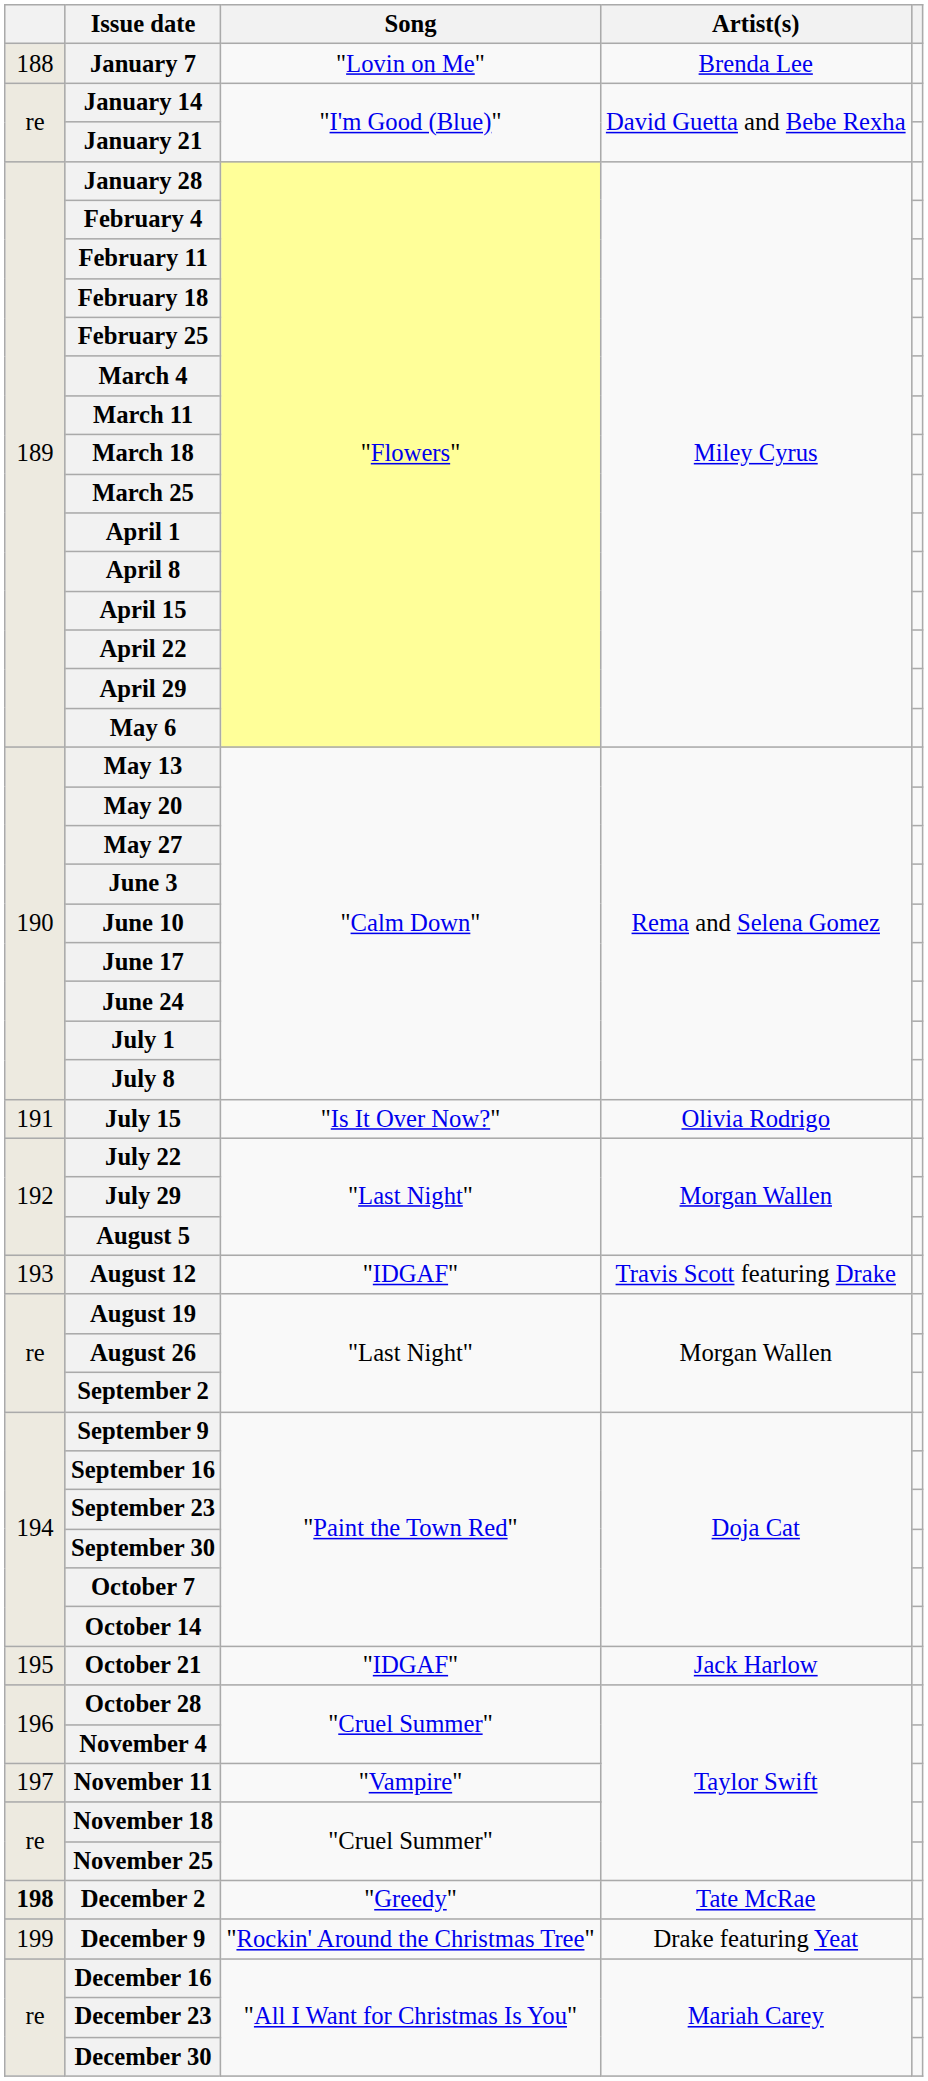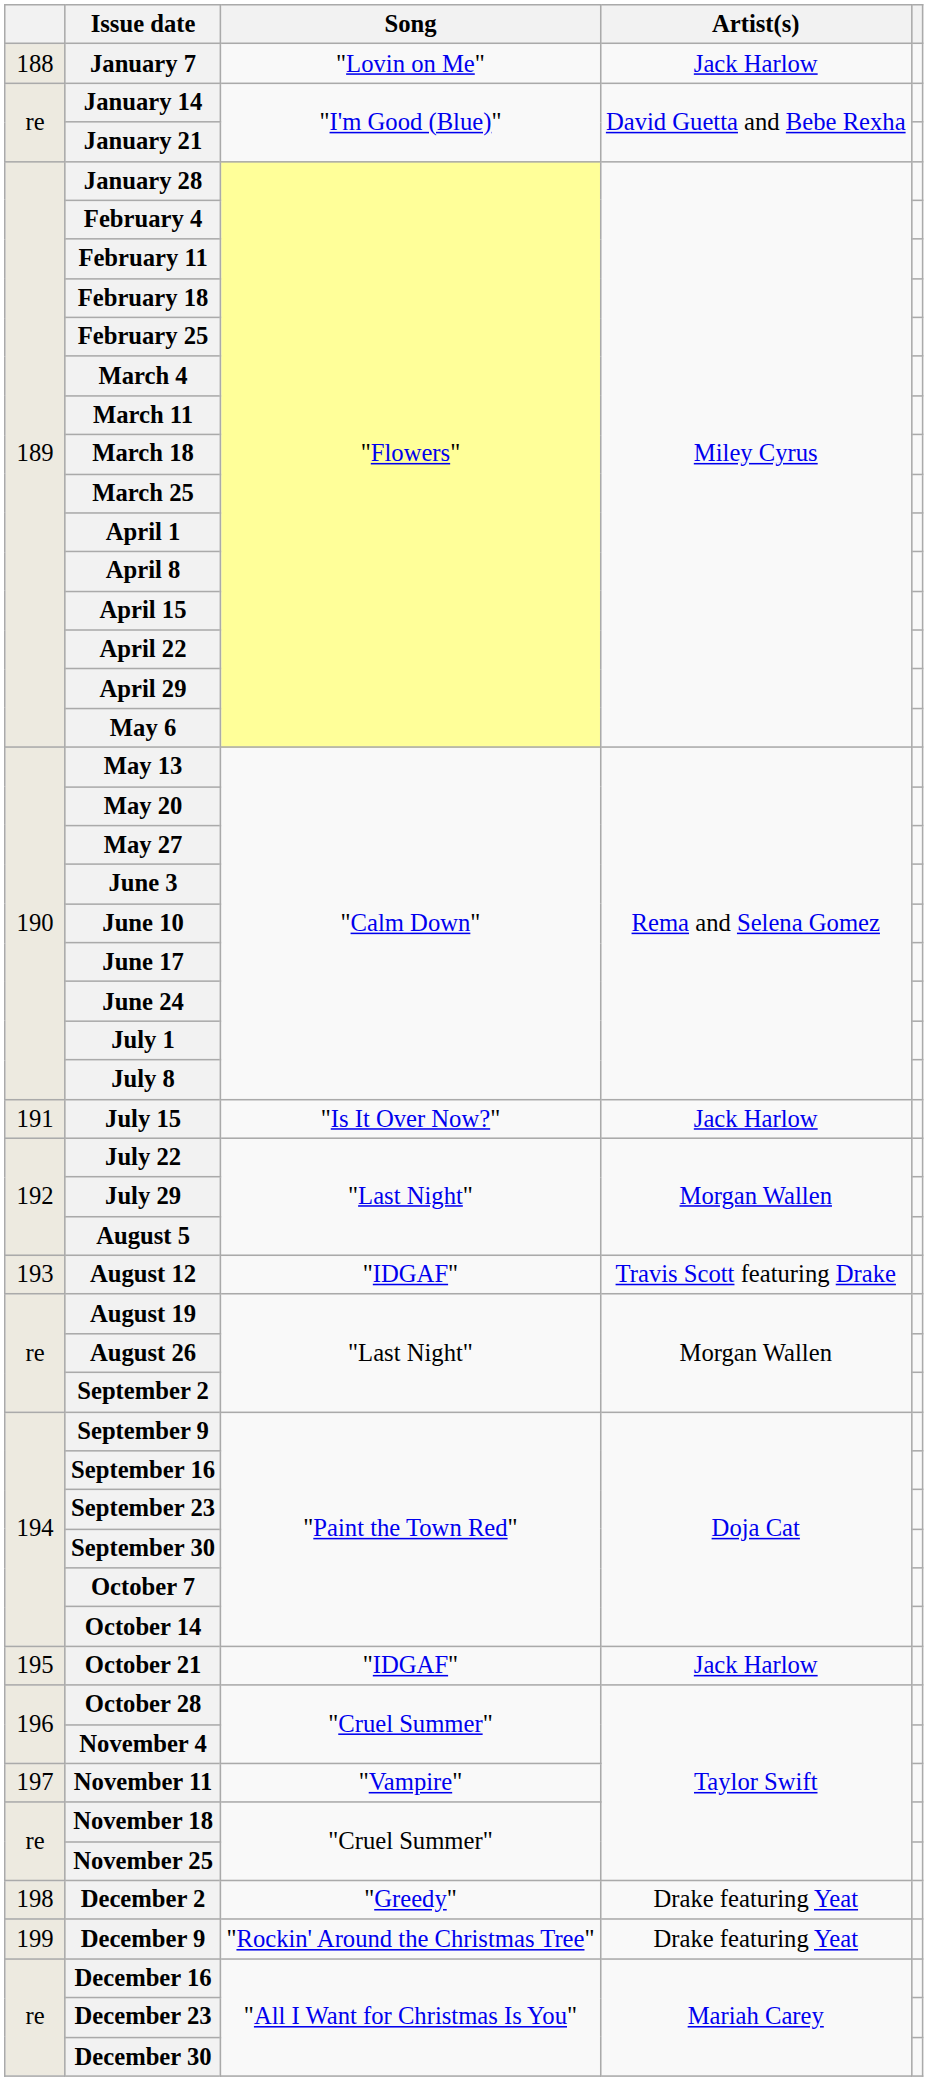January 7 | Artist(s): Brenda Lee -> Jack Harlow
July 15 | Artist(s): Olivia Rodrigo -> Jack Harlow
December 2 | column 1: bold -> normal
December 2 | Artist(s): Tate McRae -> Drake featuring Yeat
